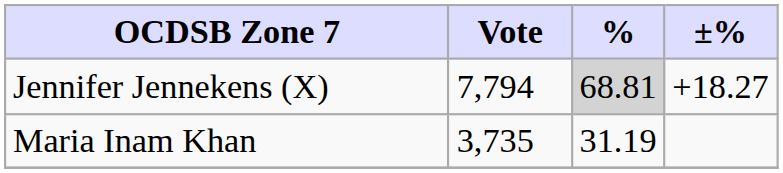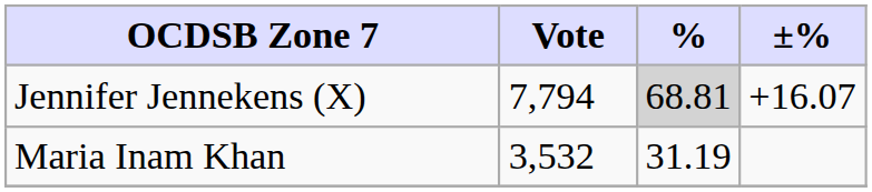Jennifer Jennekens (X) | ±%: +18.27 -> +16.07
Maria Inam Khan | Vote: 3,735 -> 3,532
